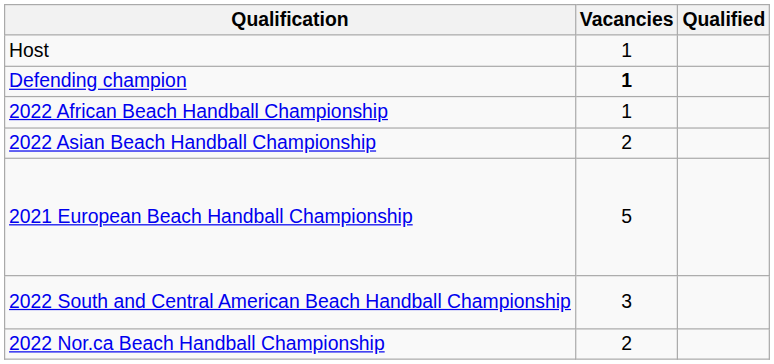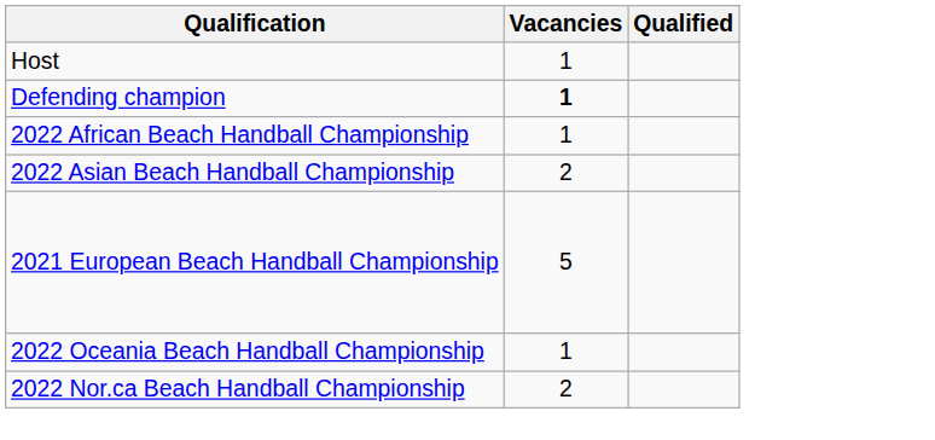- row: 2022 South and Central American Beach Handball Championship | 3
+ row: 2022 Oceania Beach Handball Championship | 1
